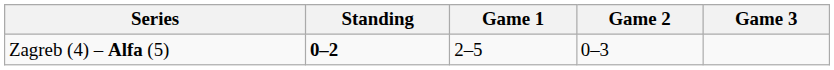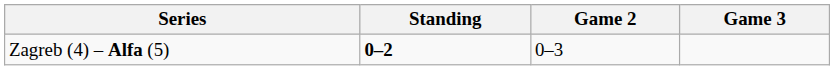- column: Game 1 | 2–5
